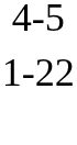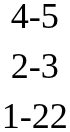+ row: 2-3
